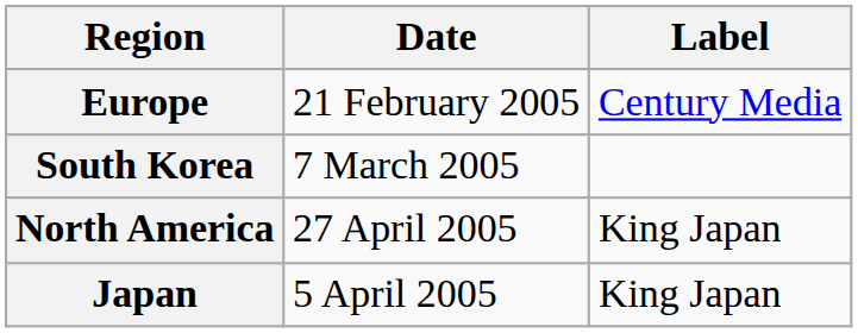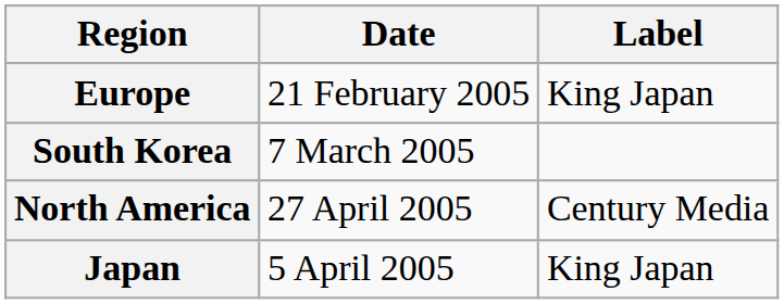Europe | Label: Century Media -> King Japan
North America | Label: King Japan -> Century Media
